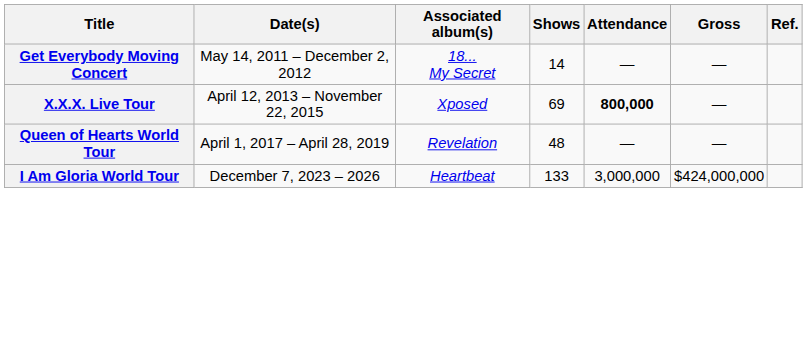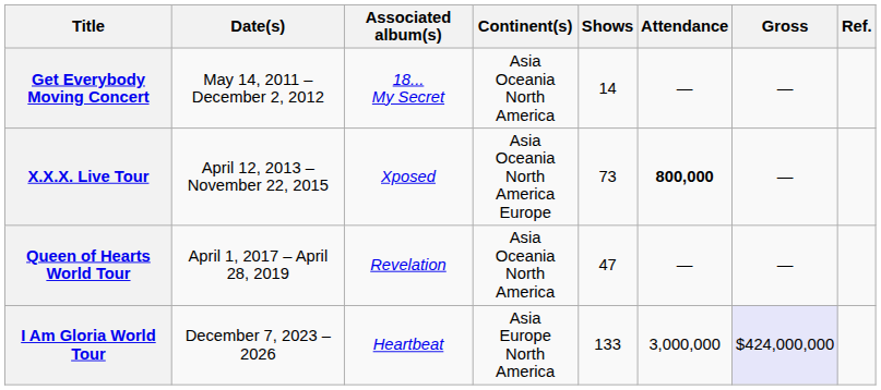+ column: Continent(s) | Asia Oceania North America | Asia Oceania North America Europe | Asia Oceania North America | Asia Europe North America
X.X.X. Live Tour | Shows: 69 -> 73
Queen of Hearts World Tour | Shows: 48 -> 47
I Am Gloria World Tour | Gross: no background -> lavender background
